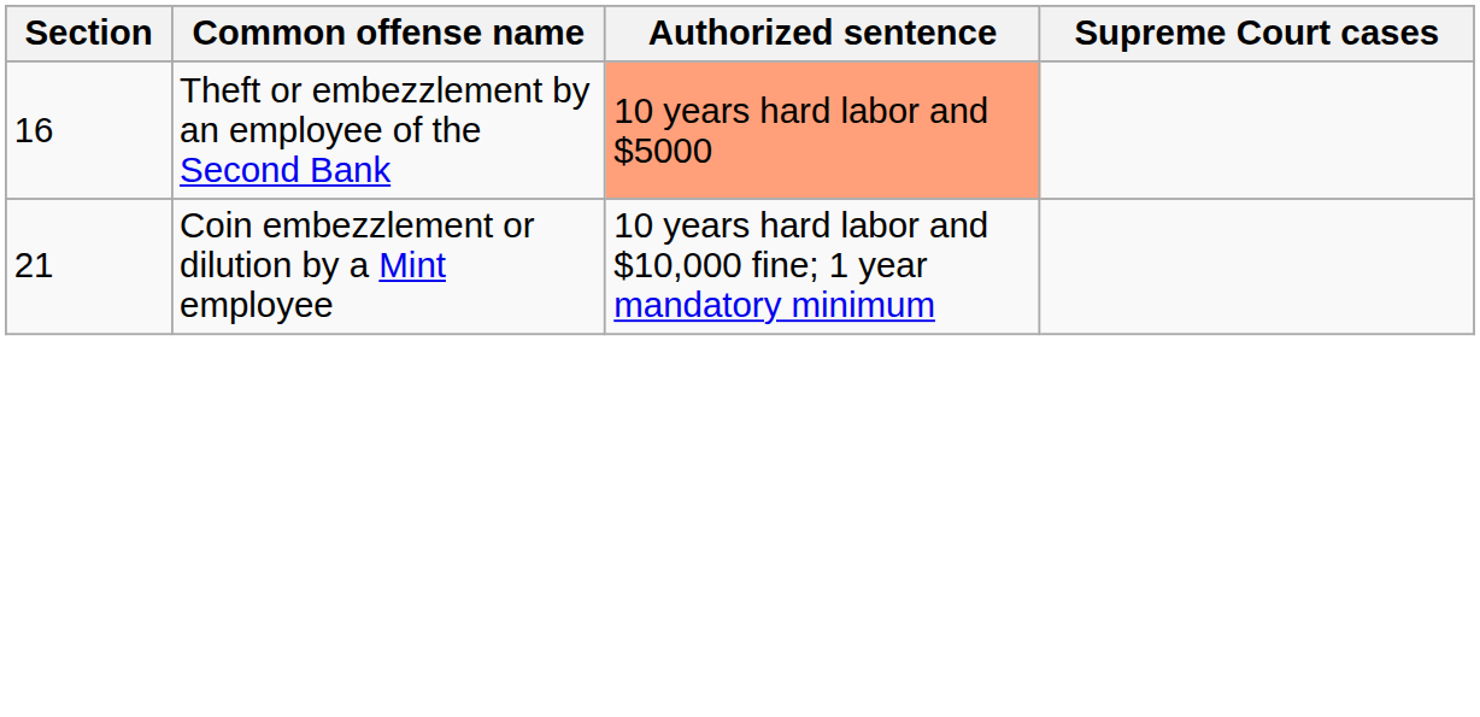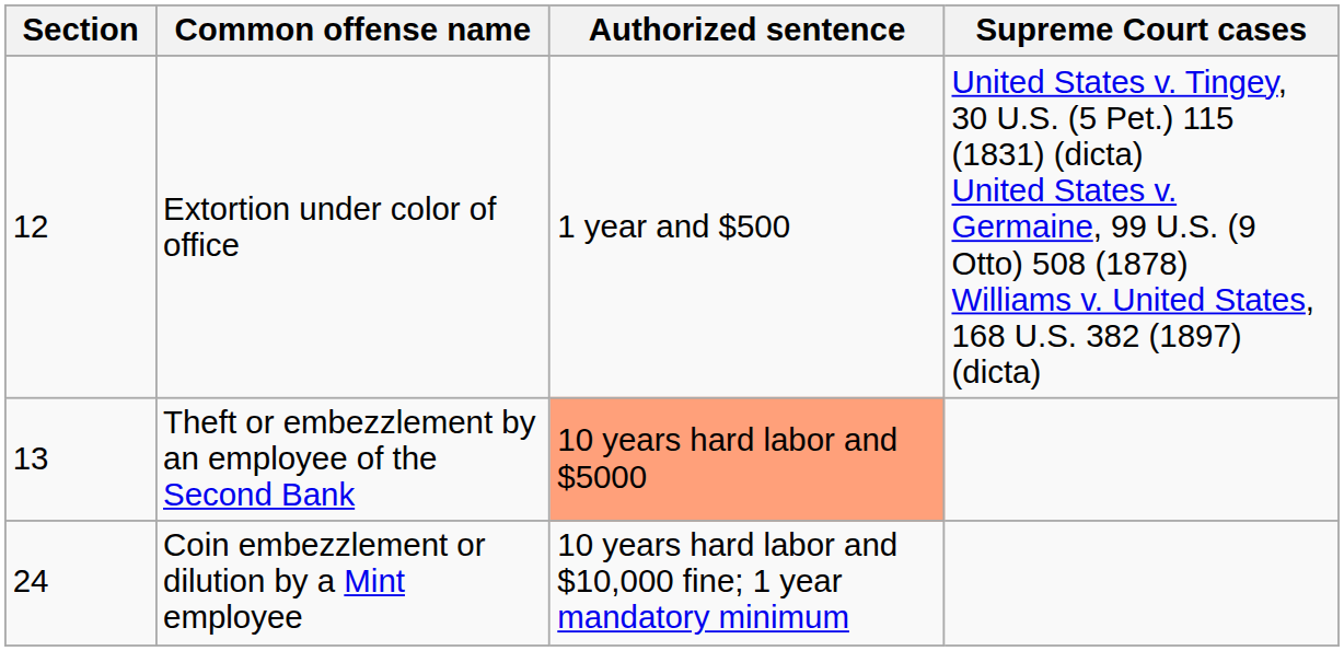+ row: 12 | Extortion under color of office | 1 year and $500 | United States v. Tingey, 30 U.S. (5 Pet.) 115 (1831) (dicta) United States v. Germaine, 99 U.S. (9 Otto) 508 (1878) Williams v. United States, 168 U.S. 382 (1897) (dicta)
Theft or embezzlement by an employee of the Second Bank | Section: 16 -> 13
Coin embezzlement or dilution by a Mint employee | Section: 21 -> 24
